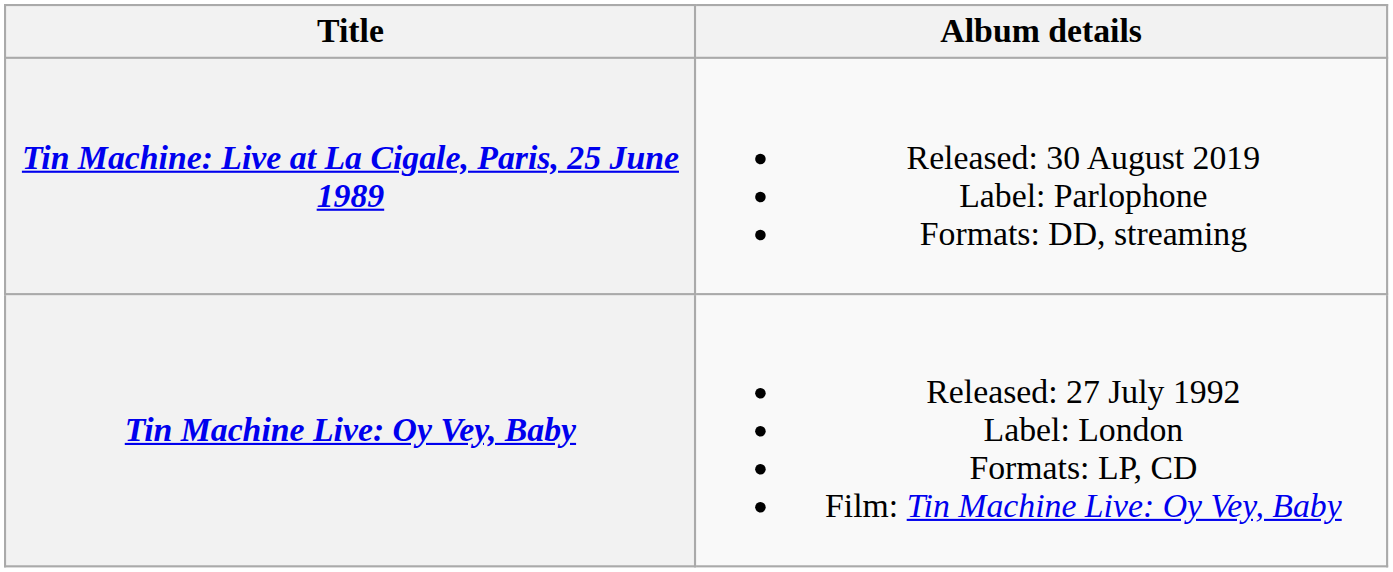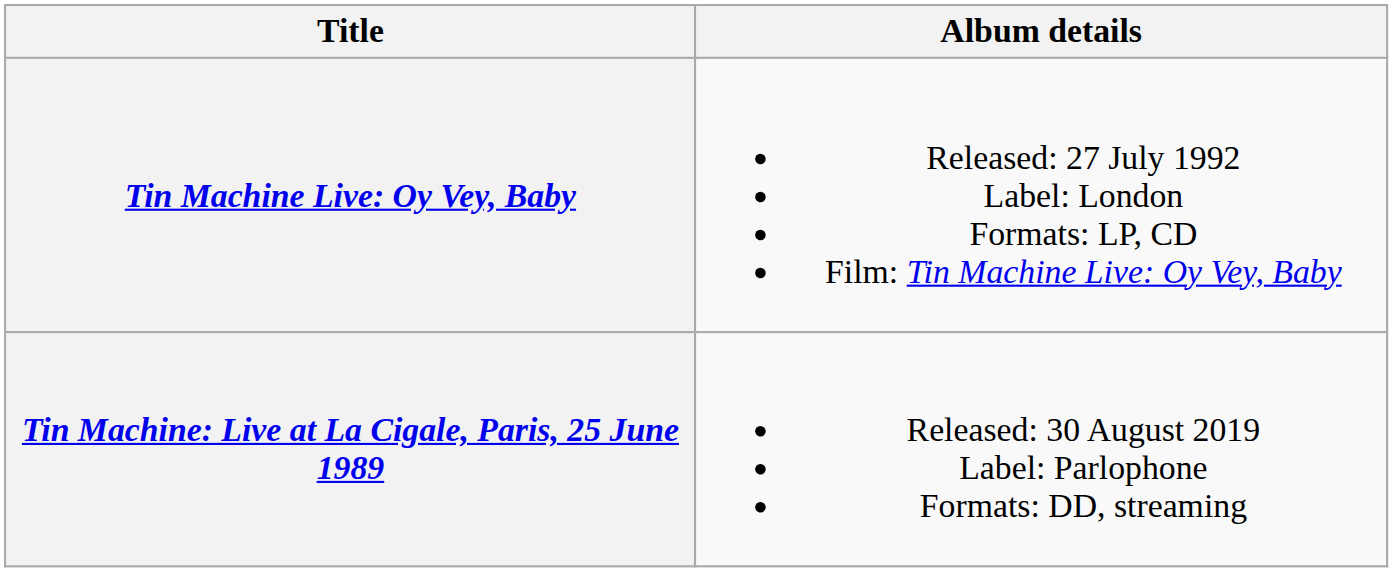rows swapped: Tin Machine Live: Oy Vey, Baby <-> Tin Machine: Live at La Cigale, Paris, 25 June 1989
